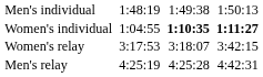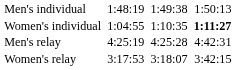Women's individual | column 5: bold -> normal
rows swapped: Men's relay <-> Women's relay
